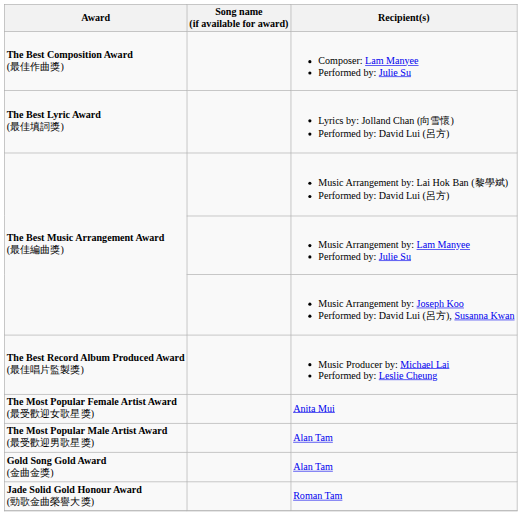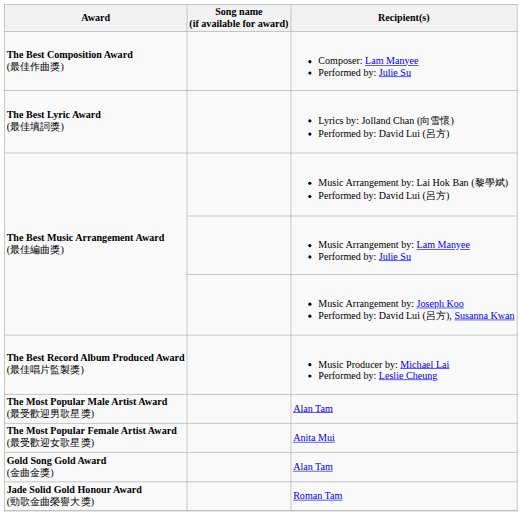rows swapped: The Most Popular Male Artist Award (最受歡迎男歌星獎) / Alan Tam <-> Anita Mui
